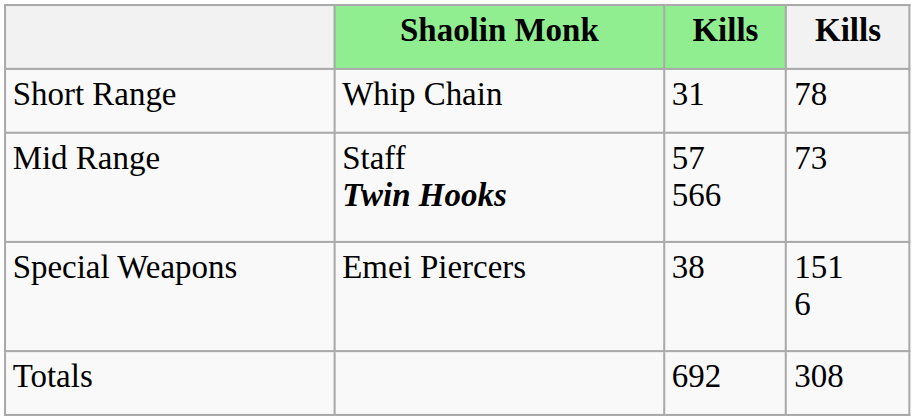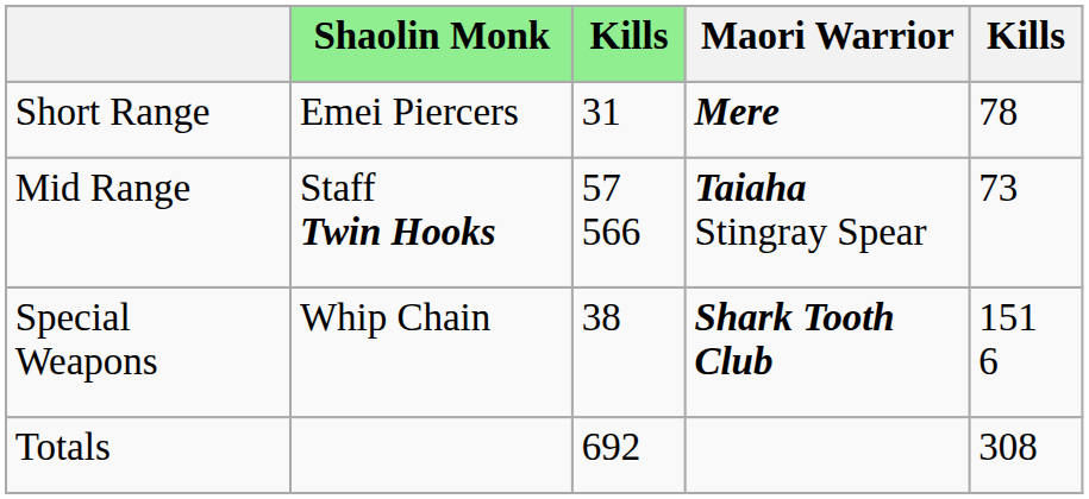+ column: Maori Warrior | Mere | Taiaha Stingray Spear | Shark Tooth Club
Short Range | Shaolin Monk: Whip Chain -> Emei Piercers
Special Weapons | Shaolin Monk: Emei Piercers -> Whip Chain
